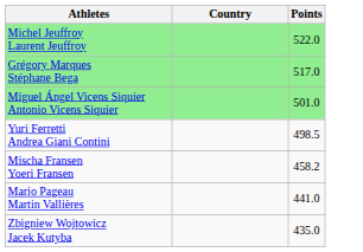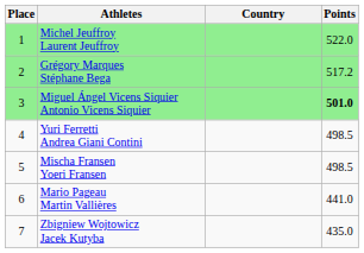+ column: Place | 1 | 2 | 3 | 4 | 5 | 6 | 7
Grégory Marques Stéphane Bega | Points: 517.0 -> 517.2
Miguel Ángel Vicens Siquier Antonio Vicens Siquier | Points: normal -> bold
Mischa Fransen Yoeri Fransen | Points: 458.2 -> 498.5
